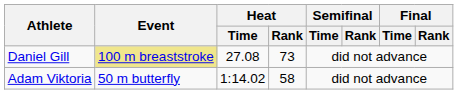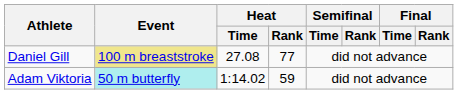Daniel Gill | Heat / Rank: 73 -> 77
Adam Viktoria | Event: no background -> paleturquoise background
Adam Viktoria | Heat / Rank: 58 -> 59
